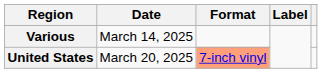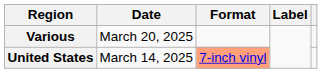Various | Date: March 14, 2025 -> March 20, 2025
United States | Date: March 20, 2025 -> March 14, 2025
